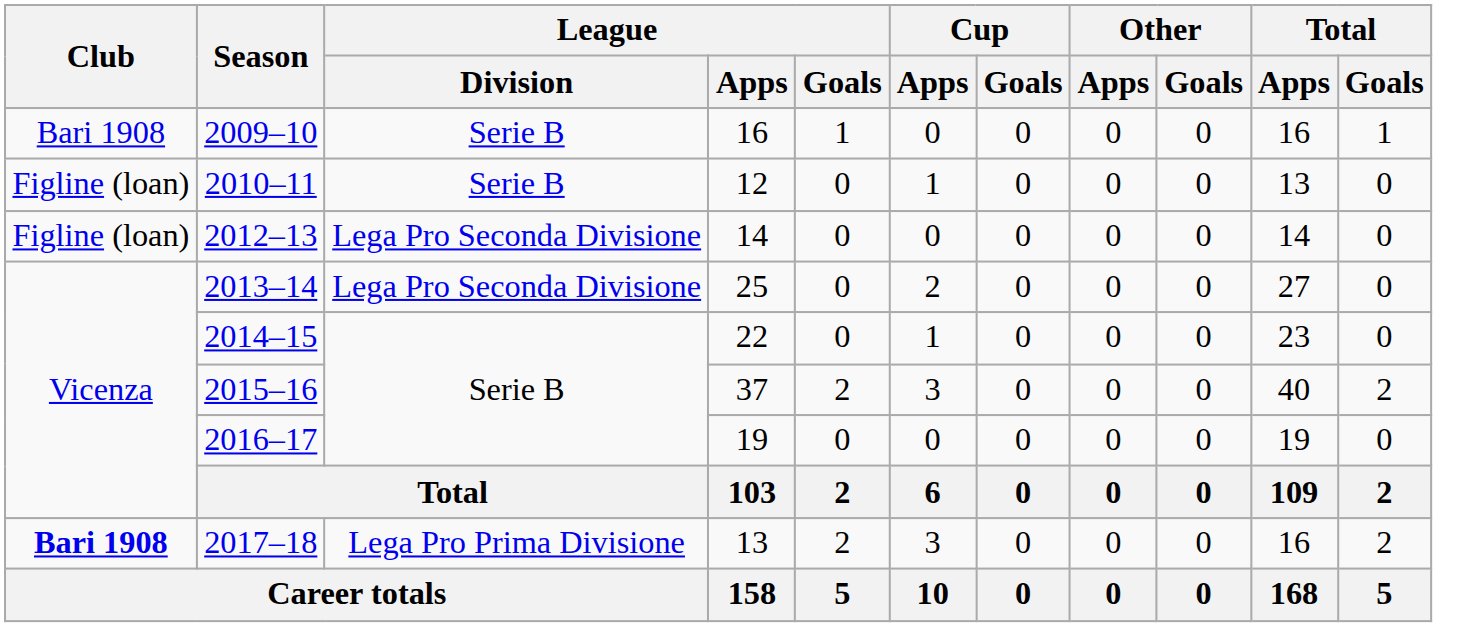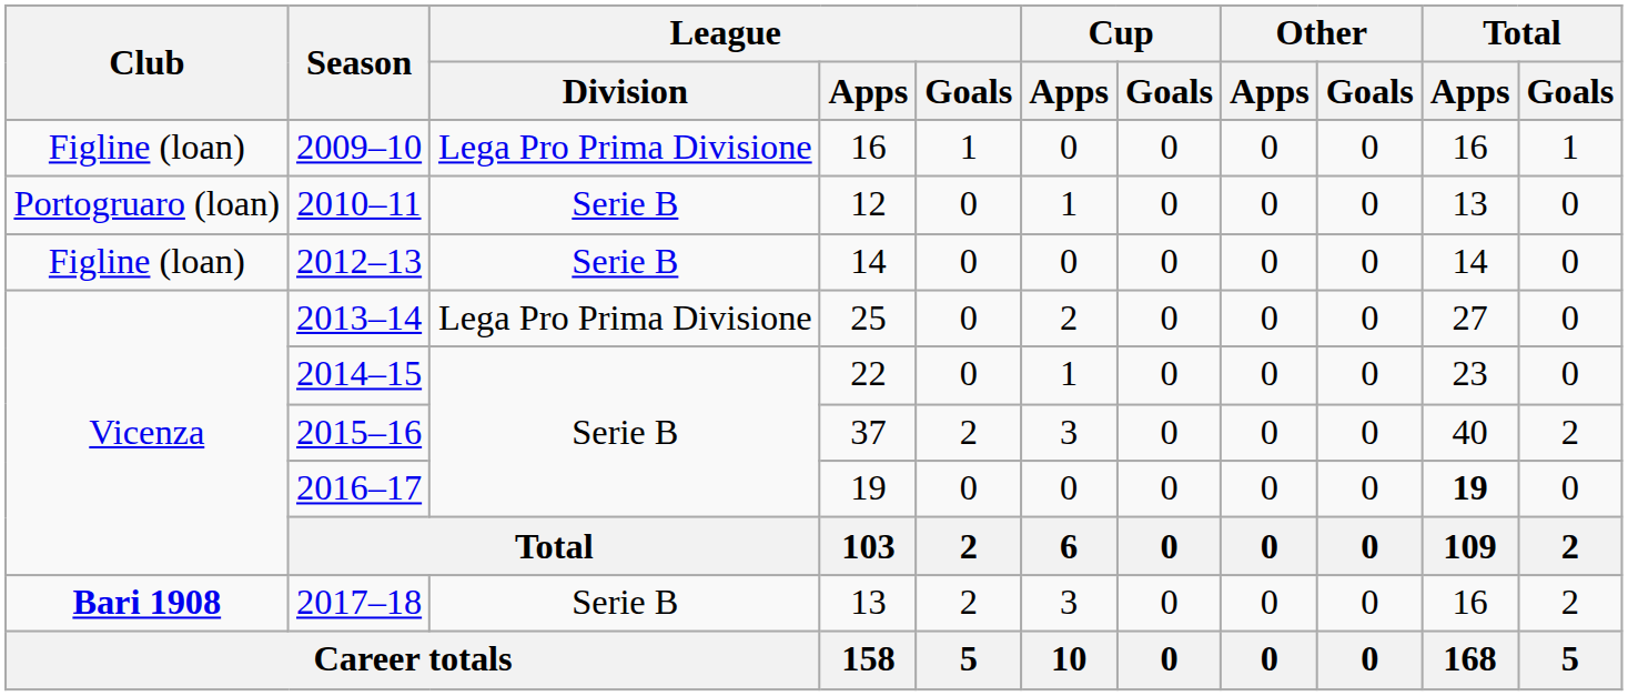2009–10 | Club: Bari 1908 -> Figline (loan)
2009–10 | League / Division: Serie B -> Lega Pro Prima Divisione
2010–11 | Club: Figline (loan) -> Portogruaro (loan)
2012–13 | League / Division: Lega Pro Seconda Divisione -> Serie B
2013–14 | League / Division: Lega Pro Seconda Divisione -> Lega Pro Prima Divisione
2016–17 | Total / Apps: normal -> bold
2017–18 | League / Division: Lega Pro Prima Divisione -> Serie B
